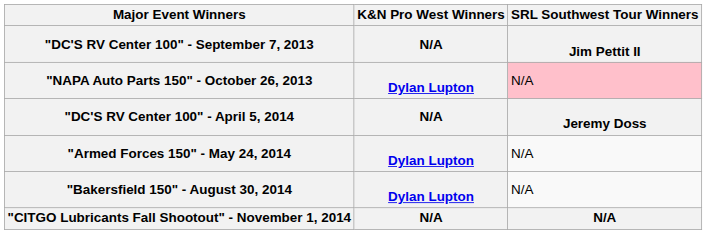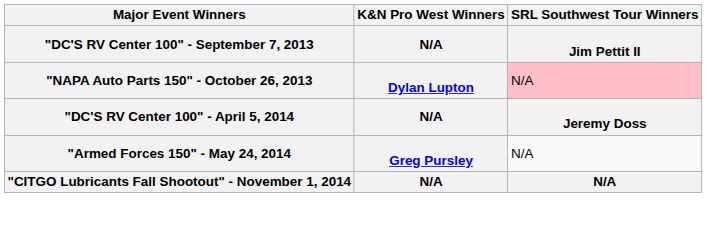"Armed Forces 150" - May 24, 2014 | K&N Pro West Winners / N/A: Dylan Lupton -> Greg Pursley
- row: "Bakersfield 150" - August 30, 2014 | Dylan Lupton | N/A
